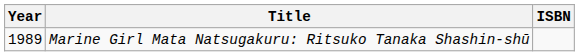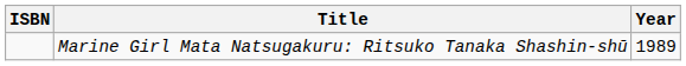columns swapped: Year <-> ISBN
